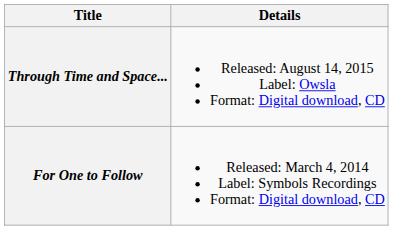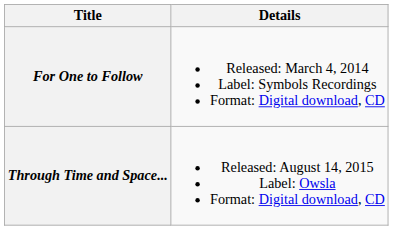rows swapped: For One to Follow <-> Through Time and Space...
